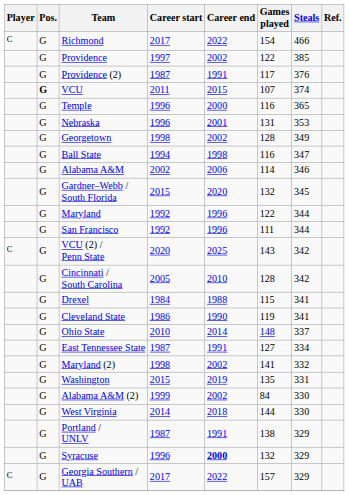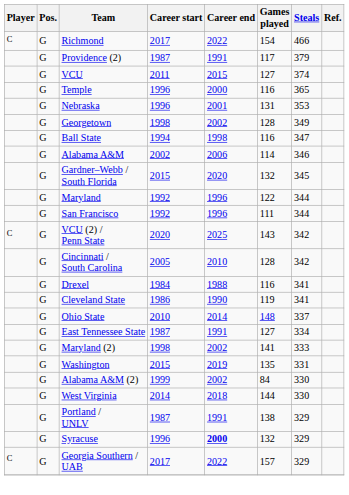- row: G | Providence | 1997 | 2002 | 122 | 385
Providence (2) | Steals: 376 -> 379
VCU | Pos.: bold -> normal
VCU | Games played: 107 -> 127
Drexel | Games played: 115 -> 116
Maryland (2) | Steals: 332 -> 333
